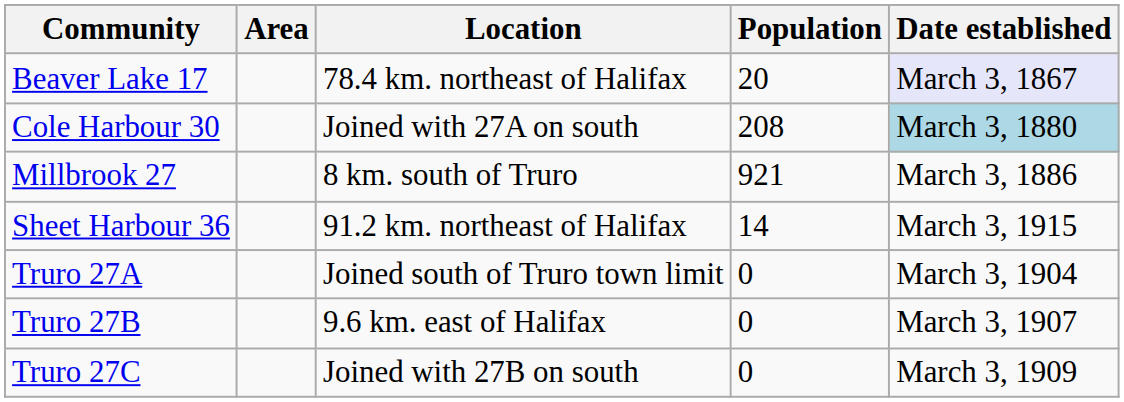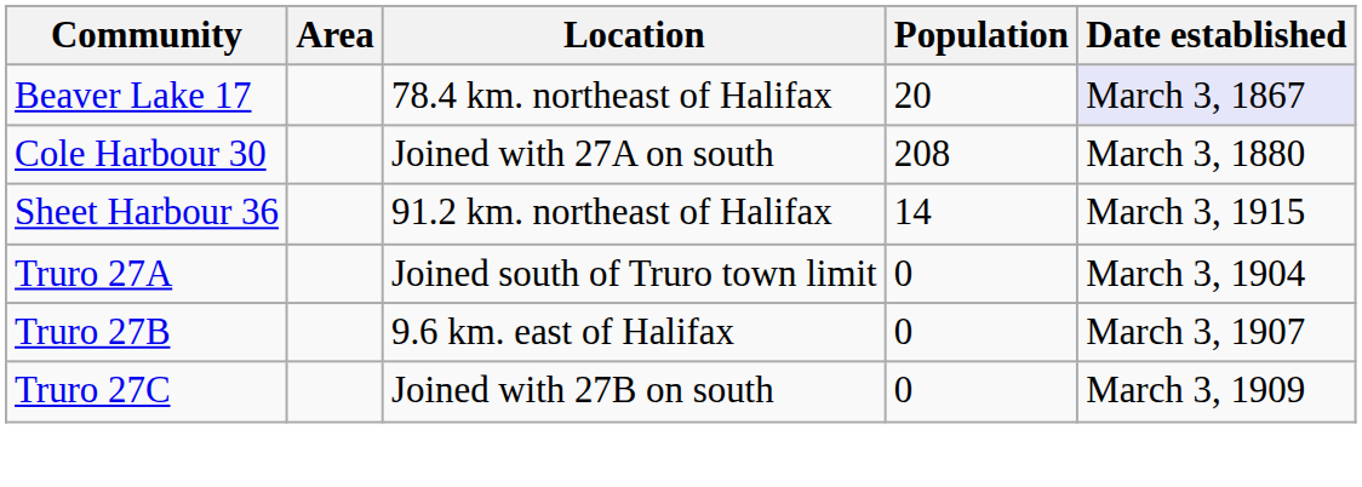Cole Harbour 30 | Date established: lightblue background -> no background
- row: Millbrook 27 | 8 km. south of Truro | 921 | March 3, 1886
